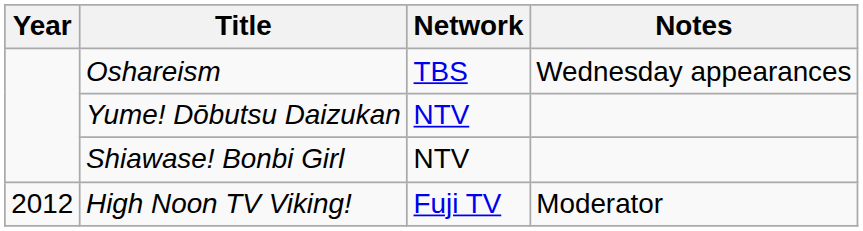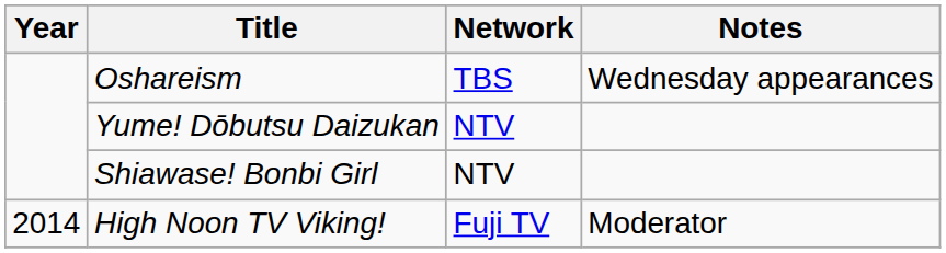High Noon TV Viking! | Year: 2012 -> 2014
